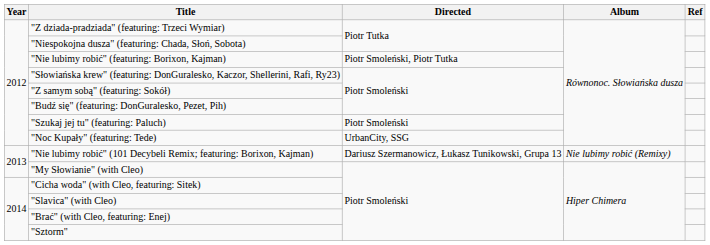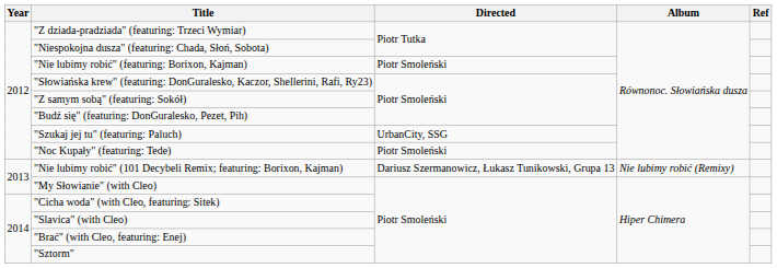"Nie lubimy robić" (featuring: Borixon, Kajman) | Directed: Piotr Smoleński, Piotr Tutka -> Piotr Smoleński
"Szukaj jej tu" (featuring: Paluch) | Directed: Piotr Smoleński -> UrbanCity, SSG
"Noc Kupały" (featuring: Tede) | Directed: UrbanCity, SSG -> Piotr Smoleński
